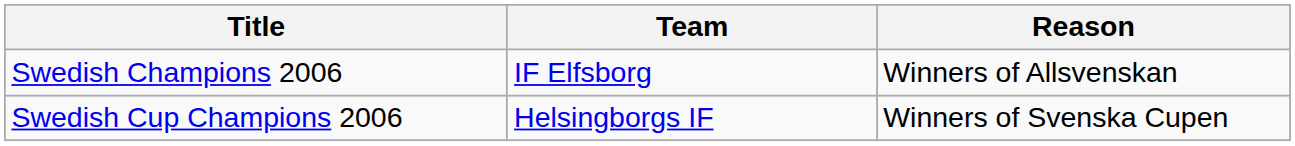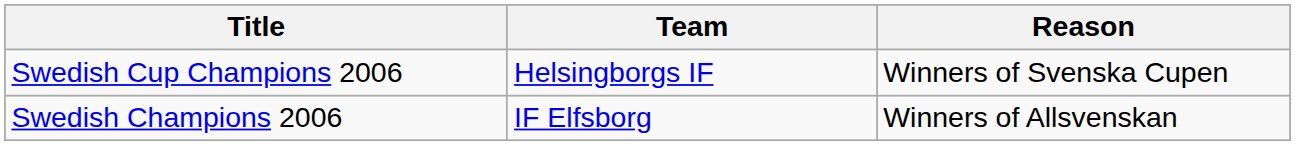rows swapped: Swedish Champions 2006 <-> Swedish Cup Champions 2006
